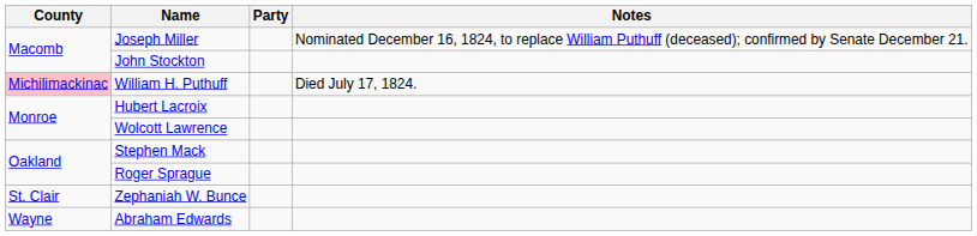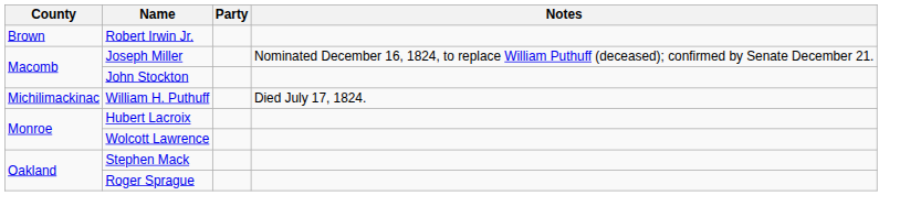+ row: Brown | Robert Irwin Jr.
William H. Puthuff | County: pink background -> no background
- row: St. Clair | Zephaniah W. Bunce
- row: Wayne | Abraham Edwards
